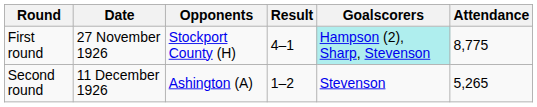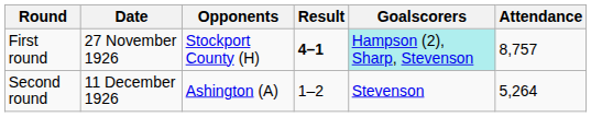First round | Result: normal -> bold
First round | Attendance: 8,775 -> 8,757
Second round | Attendance: 5,265 -> 5,264
